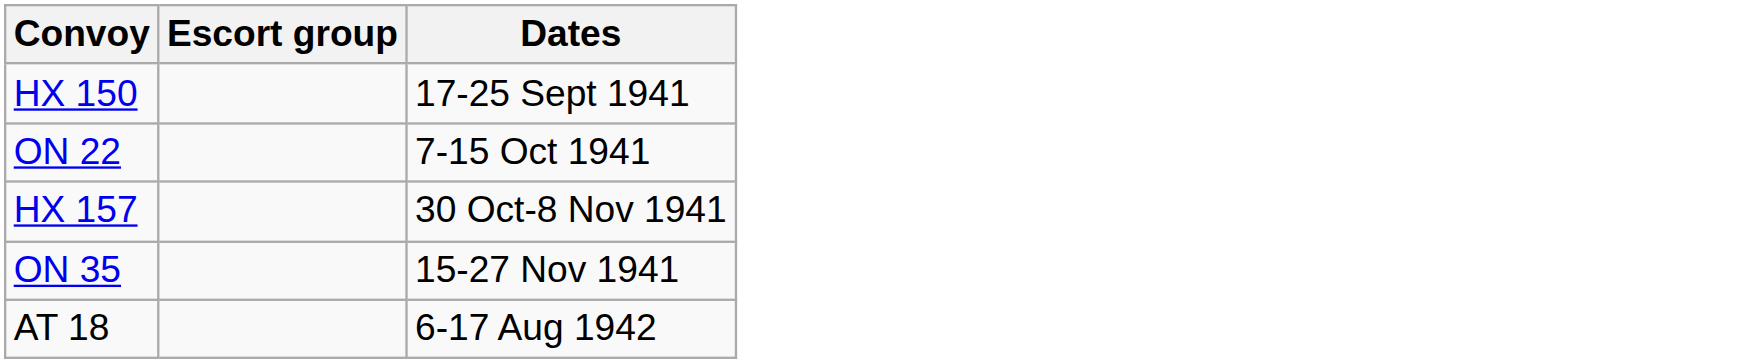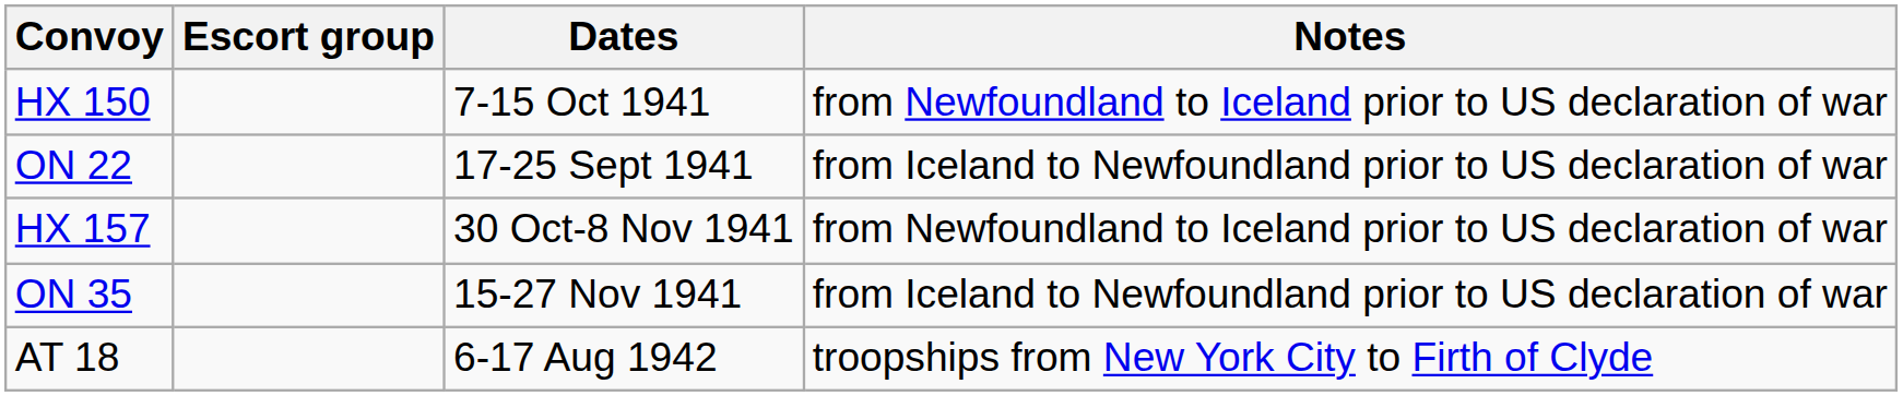+ column: Notes | from Newfoundland to Iceland prior to US declaration of war | from Iceland to Newfoundland prior to US declaration of war | from Newfoundland to Iceland prior to US declaration of war | from Iceland to Newfoundland prior to US declaration of war | troopships from New York City to Firth of Clyde
HX 150 | Dates: 17-25 Sept 1941 -> 7-15 Oct 1941
ON 22 | Dates: 7-15 Oct 1941 -> 17-25 Sept 1941
